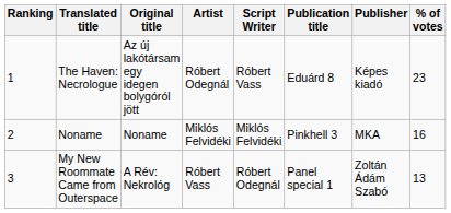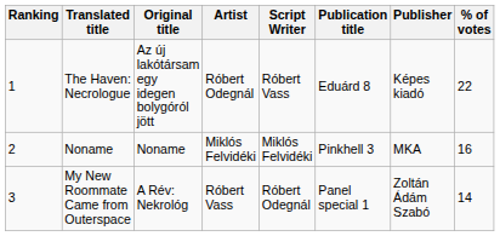The Haven: Necrologue | % of votes: 23 -> 22
My New Roommate Came from Outerspace | % of votes: 13 -> 14
